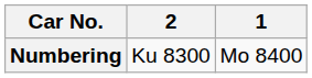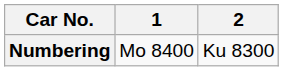columns swapped: 1 <-> 2
